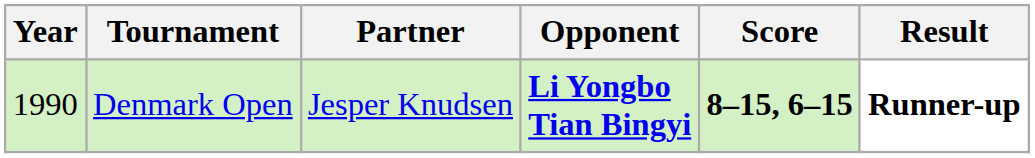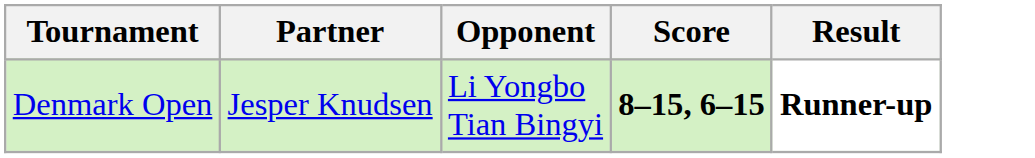- column: Year | 1990
Denmark Open | Opponent: bold -> normal
